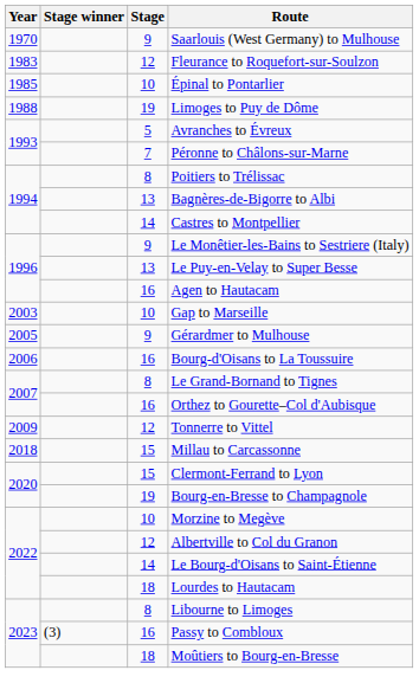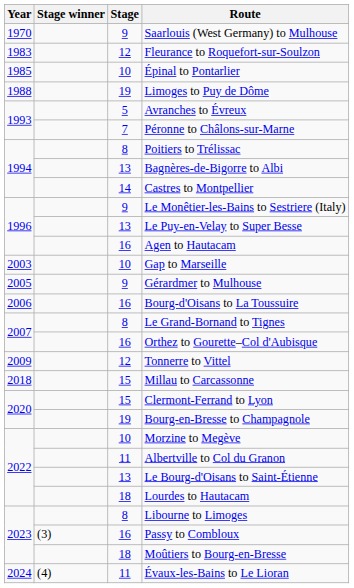Albertville to Col du Granon | Stage: 12 -> 11
Le Bourg-d'Oisans to Saint-Étienne | Stage: 14 -> 13
+ row: 2024 | (4) | 11 | Évaux-les-Bains to Le Lioran
